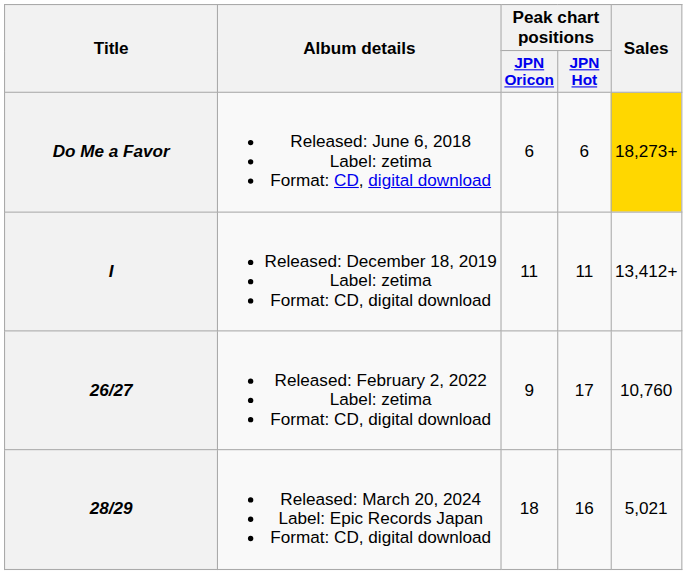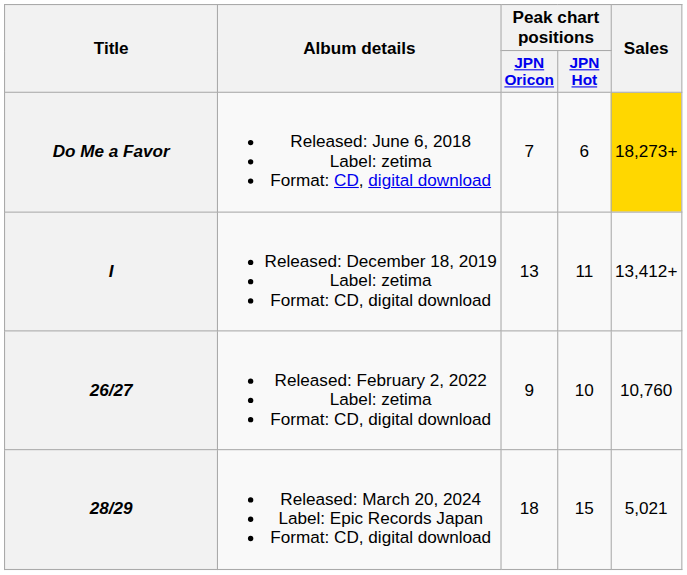Do Me a Favor | Peak chart positions / JPN Oricon: 6 -> 7
I | Peak chart positions / JPN Oricon: 11 -> 13
26/27 | Peak chart positions / JPN Hot: 17 -> 10
28/29 | Peak chart positions / JPN Hot: 16 -> 15
